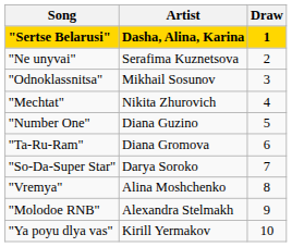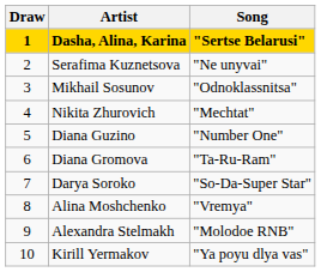columns swapped: Draw <-> Song
